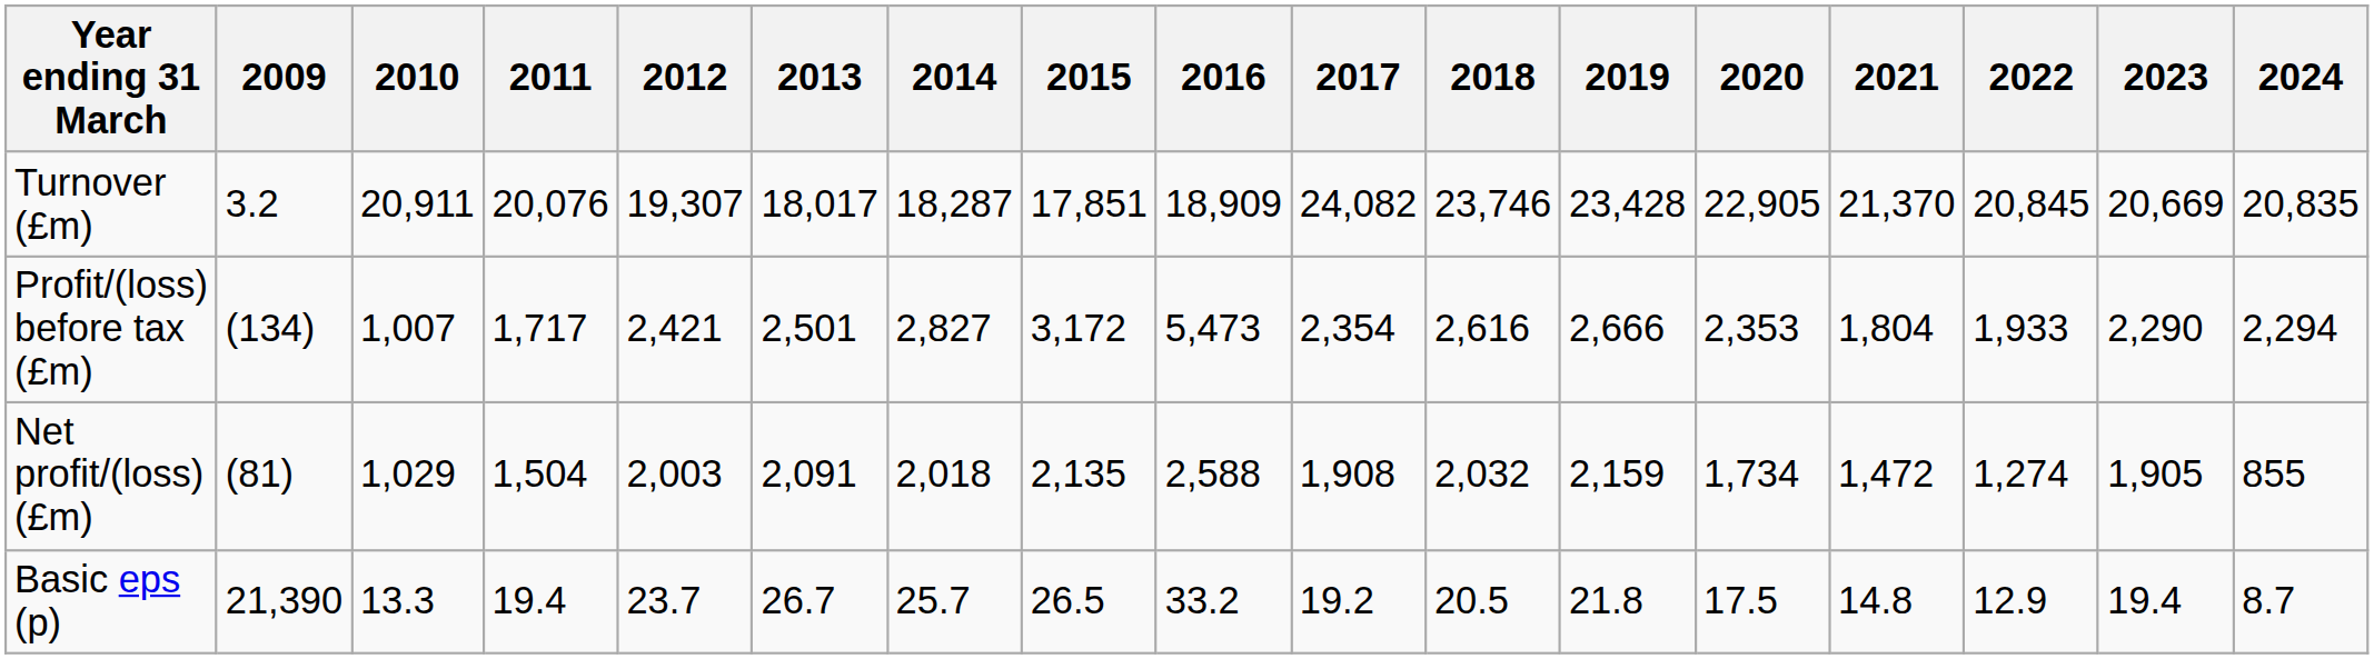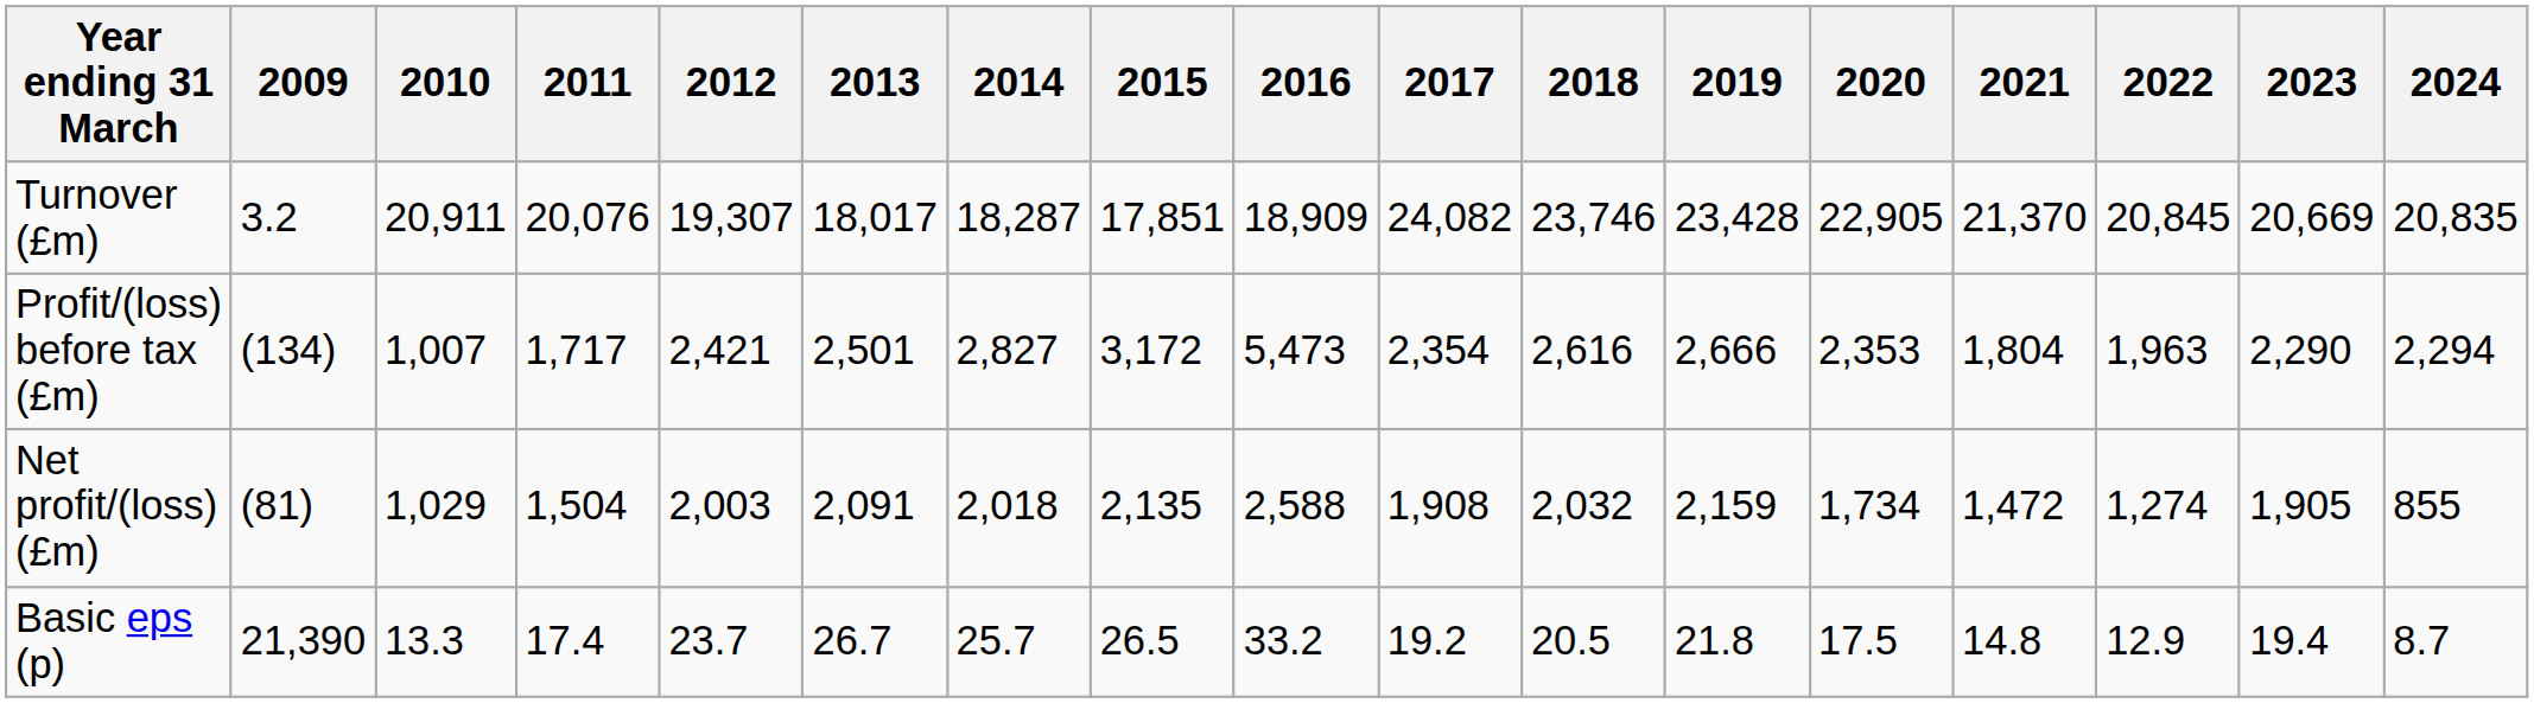Profit/(loss) before tax (£m) | 2022: 1,933 -> 1,963
Basic eps (p) | 2011: 19.4 -> 17.4
